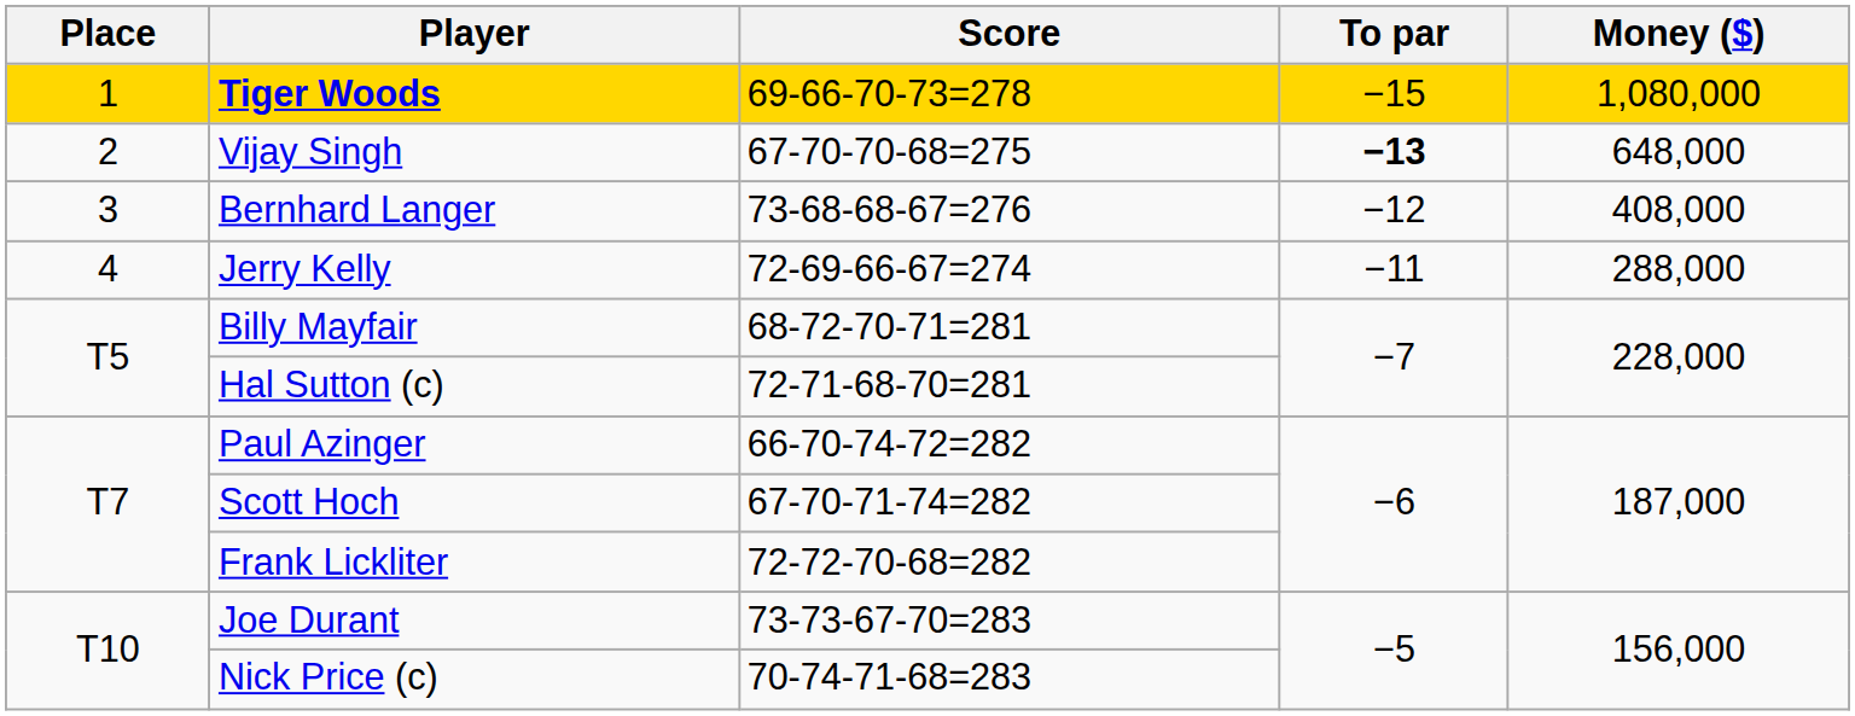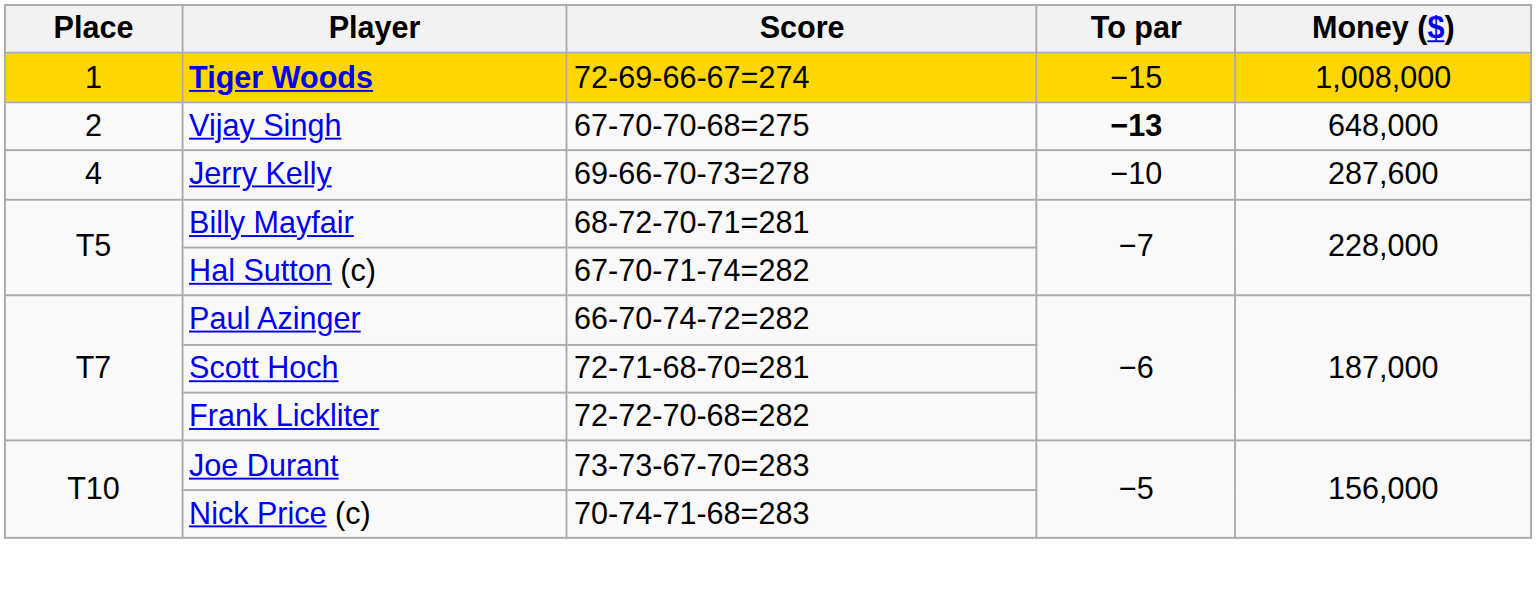Tiger Woods | Score: 69-66-70-73=278 -> 72-69-66-67=274
Tiger Woods | Money ($): 1,080,000 -> 1,008,000
- row: 3 | Bernhard Langer | 73-68-68-67=276 | −12 | 408,000
Jerry Kelly | Score: 72-69-66-67=274 -> 69-66-70-73=278
Jerry Kelly | To par: −11 -> −10
Jerry Kelly | Money ($): 288,000 -> 287,600
Hal Sutton (c) | Score: 72-71-68-70=281 -> 67-70-71-74=282
Scott Hoch | Score: 67-70-71-74=282 -> 72-71-68-70=281
